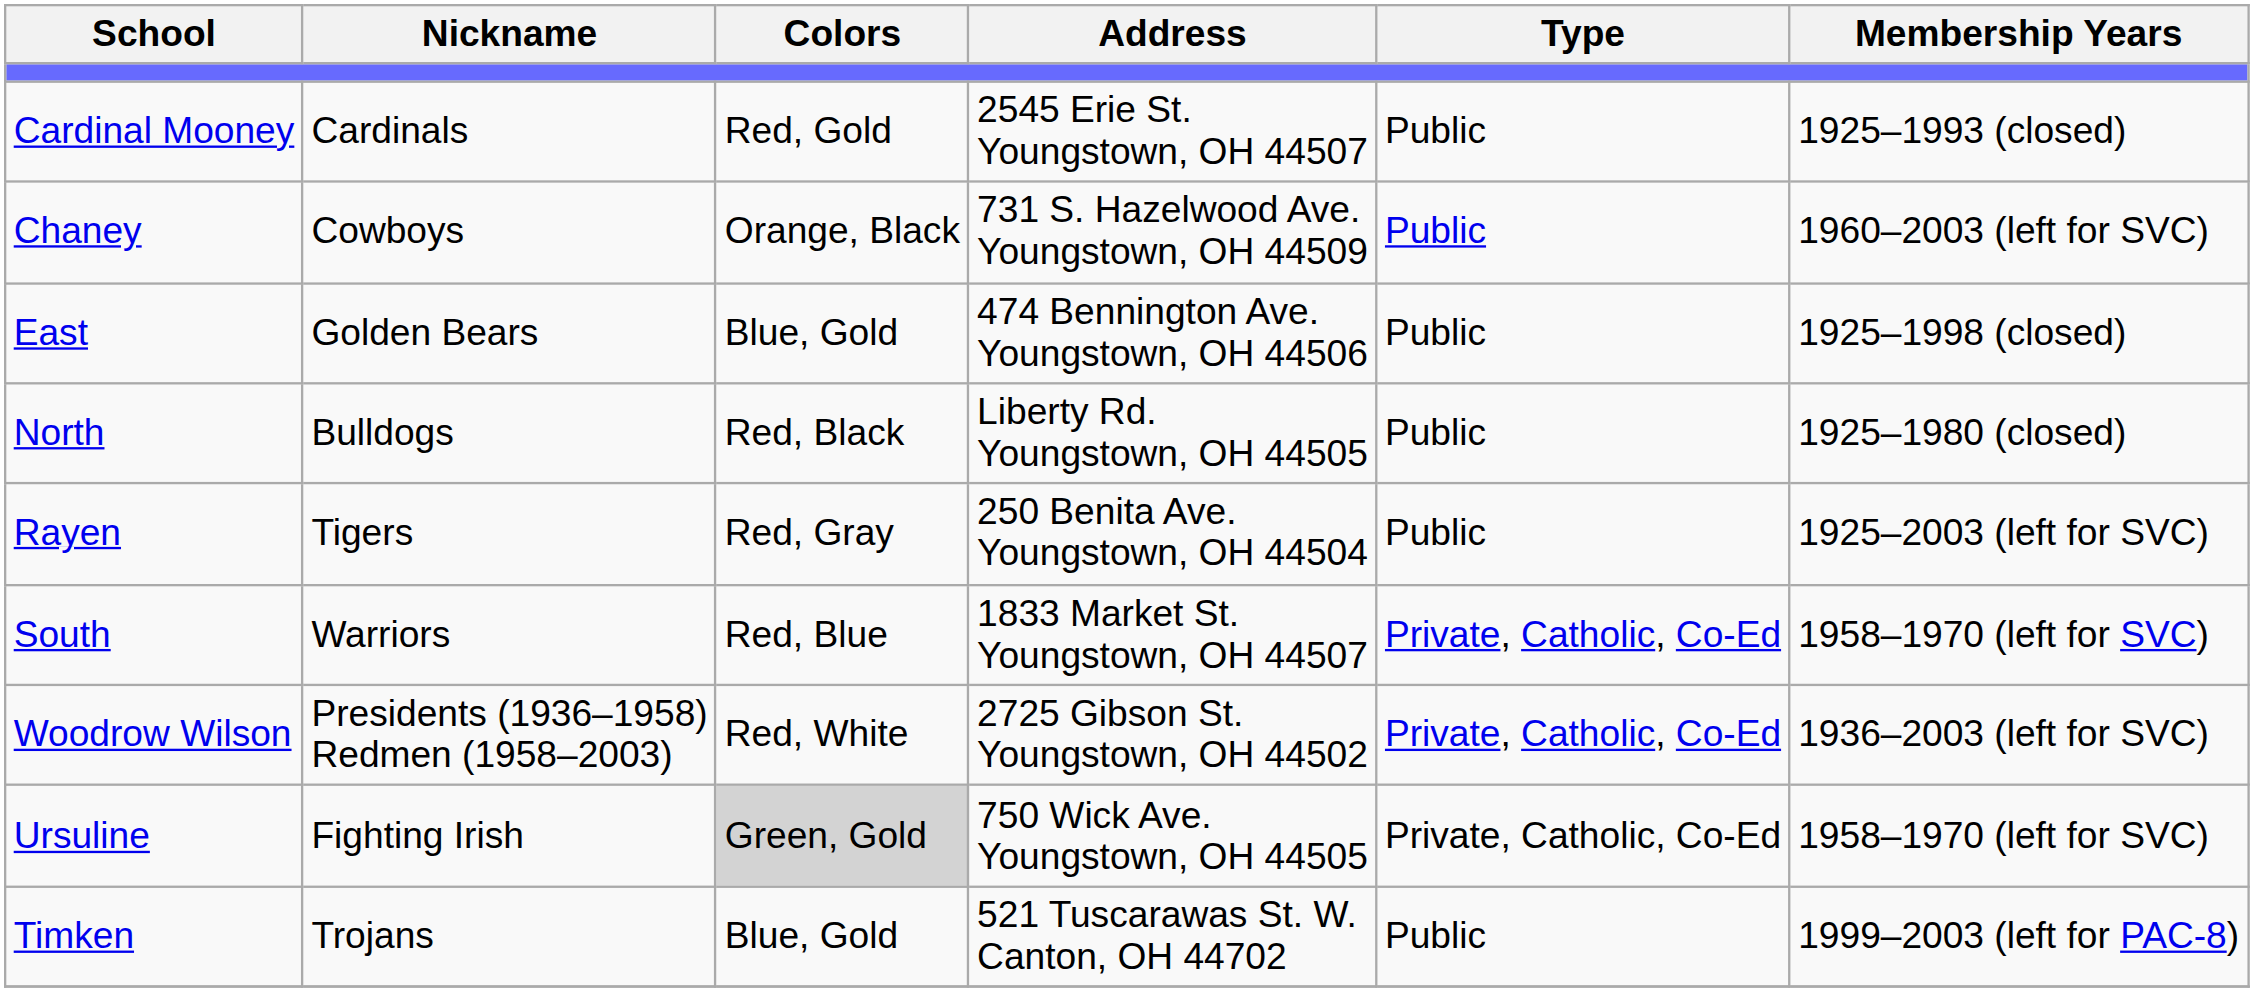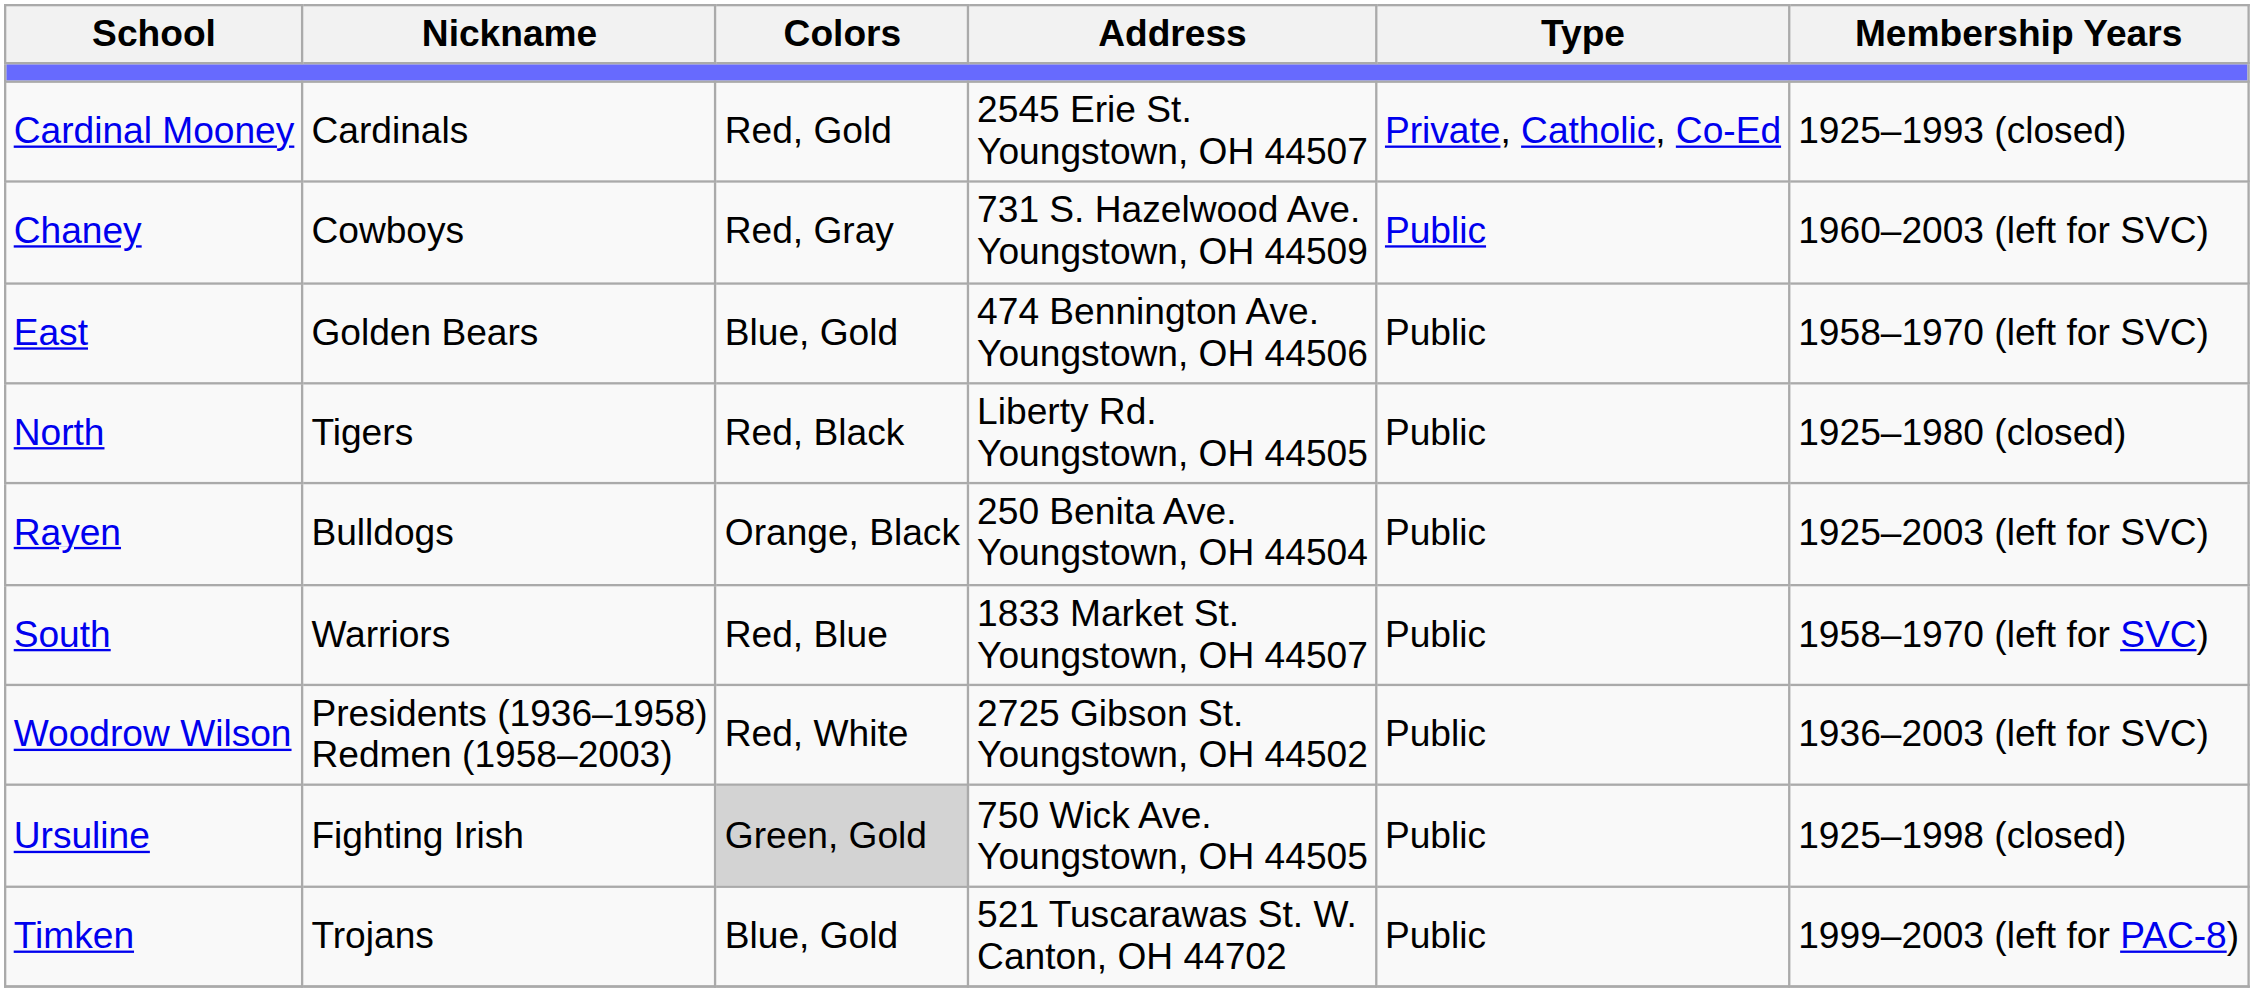Cardinal Mooney | Type: Public -> Private, Catholic, Co-Ed
Chaney | Colors: Orange, Black -> Red, Gray
East | Membership Years: 1925–1998 (closed) -> 1958–1970 (left for SVC)
North | Nickname: Bulldogs -> Tigers
Rayen | Nickname: Tigers -> Bulldogs
Rayen | Colors: Red, Gray -> Orange, Black
South | Type: Private, Catholic, Co-Ed -> Public
Woodrow Wilson | Type: Private, Catholic, Co-Ed -> Public
Ursuline | Type: Private, Catholic, Co-Ed -> Public
Ursuline | Membership Years: 1958–1970 (left for SVC) -> 1925–1998 (closed)
